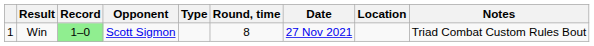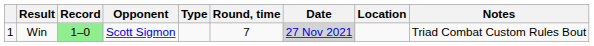Win | Round, time: 8 -> 7
Win | Date: no background -> lightgrey background
